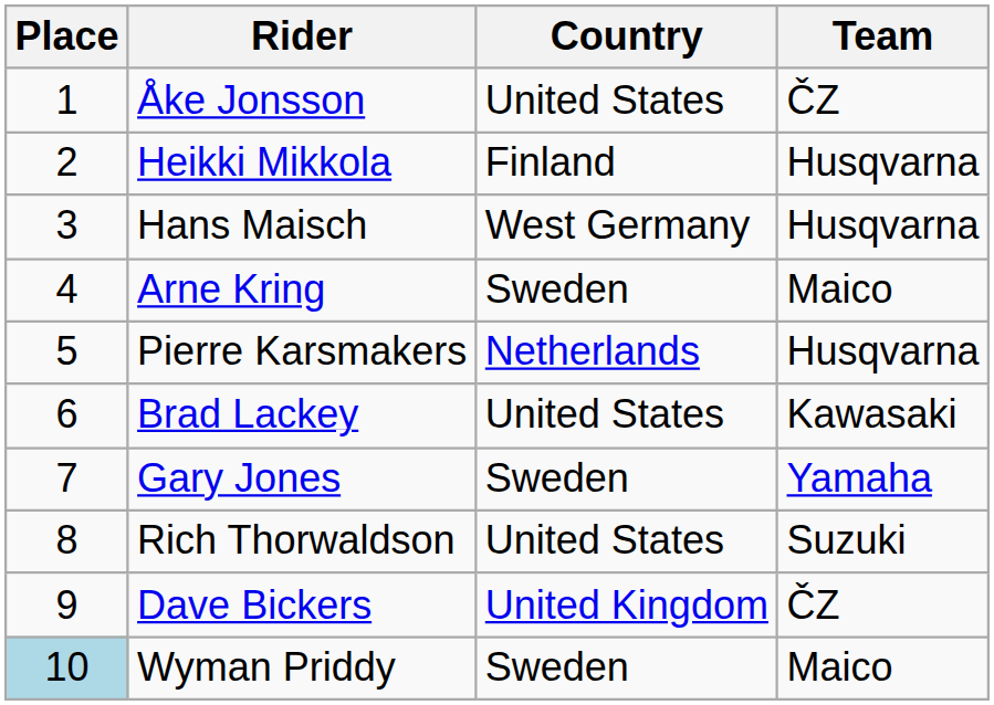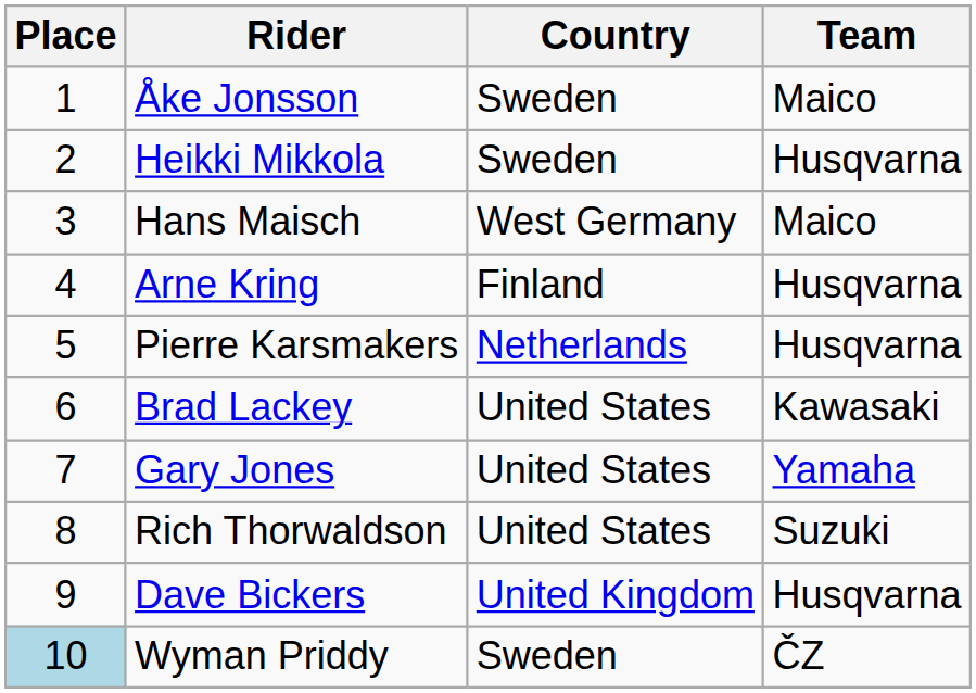Åke Jonsson | Country: United States -> Sweden
Åke Jonsson | Team: ČZ -> Maico
Heikki Mikkola | Country: Finland -> Sweden
Hans Maisch | Team: Husqvarna -> Maico
Arne Kring | Country: Sweden -> Finland
Arne Kring | Team: Maico -> Husqvarna
Gary Jones | Country: Sweden -> United States
Dave Bickers | Team: ČZ -> Husqvarna
Wyman Priddy | Team: Maico -> ČZ
